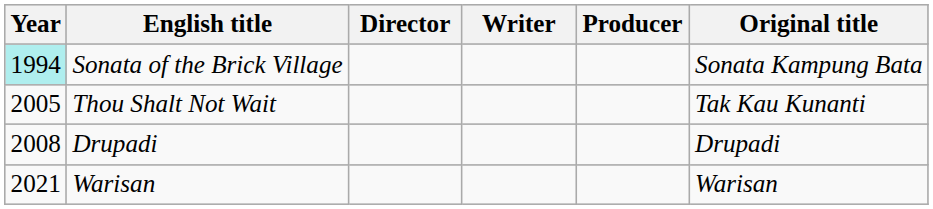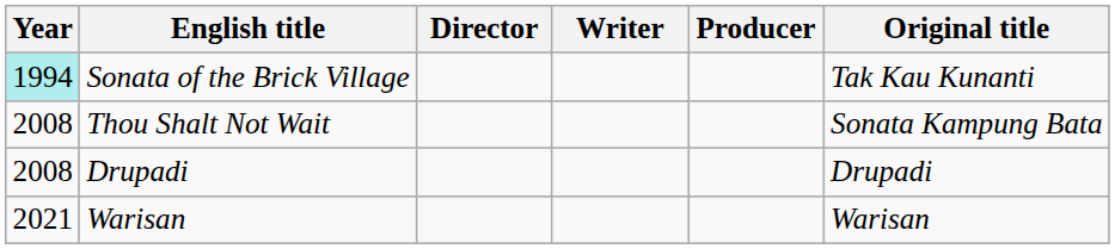Sonata of the Brick Village | Original title: Sonata Kampung Bata -> Tak Kau Kunanti
Thou Shalt Not Wait | Year: 2005 -> 2008
Thou Shalt Not Wait | Original title: Tak Kau Kunanti -> Sonata Kampung Bata
